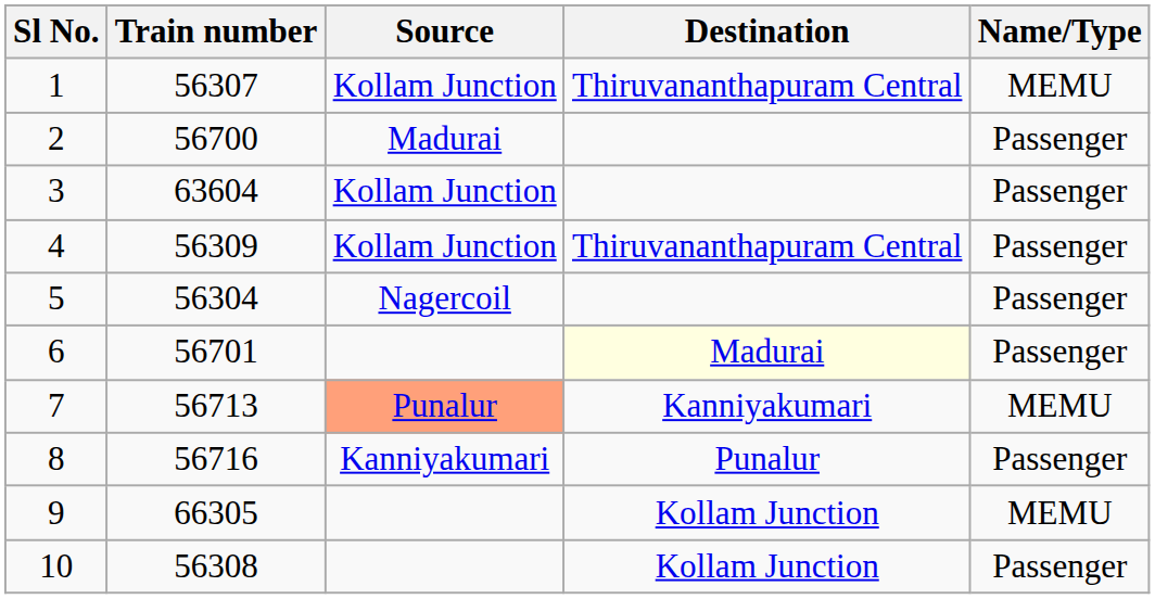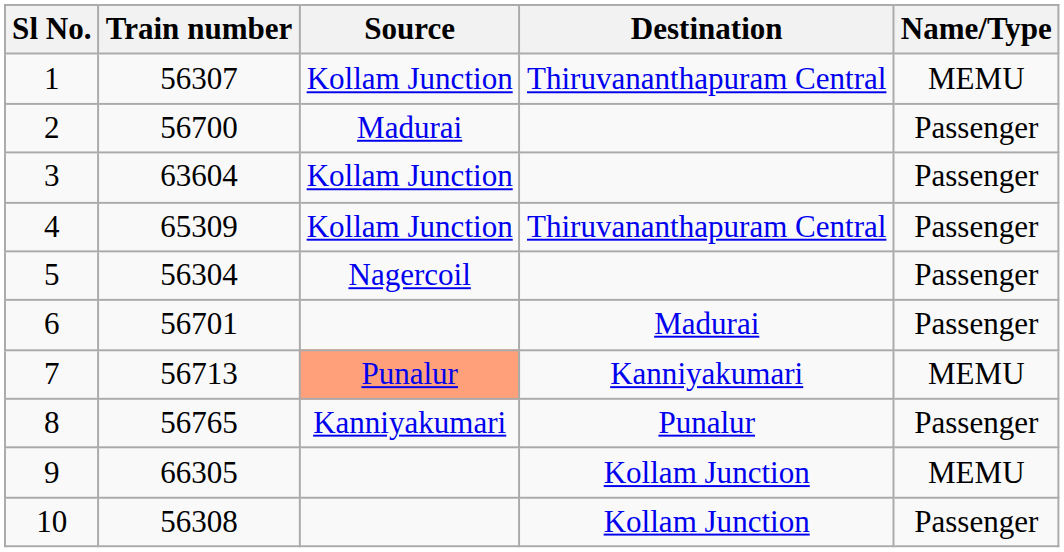4 | Train number: 56309 -> 65309
6 | Destination: lightyellow background -> no background
8 | Train number: 56716 -> 56765
